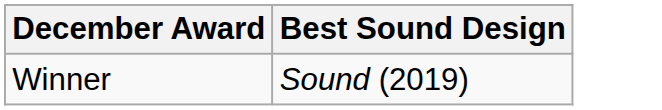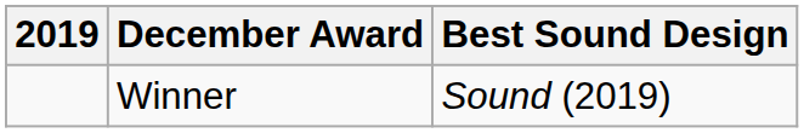+ column: 2019
